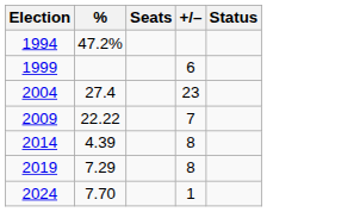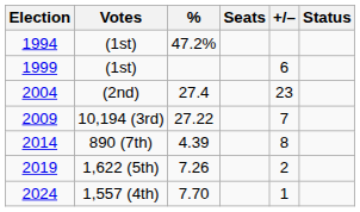+ column: Votes | (1st) | (1st) | (2nd) | 10,194 (3rd) | 890 (7th) | 1,622 (5th) | 1,557 (4th)
2009 | %: 22.22 -> 27.22
2019 | %: 7.29 -> 7.26
2019 | +/–: 8 -> 2
